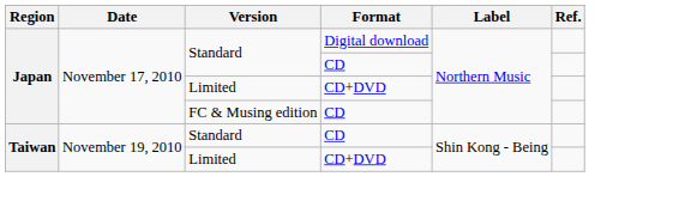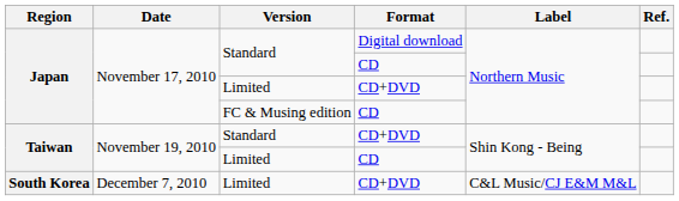Taiwan / Standard | Format: CD -> CD+DVD
Taiwan / Limited | Format: CD+DVD -> CD
+ row: South Korea | December 7, 2010 | Limited | CD+DVD | C&L Music/CJ E&M M&L
